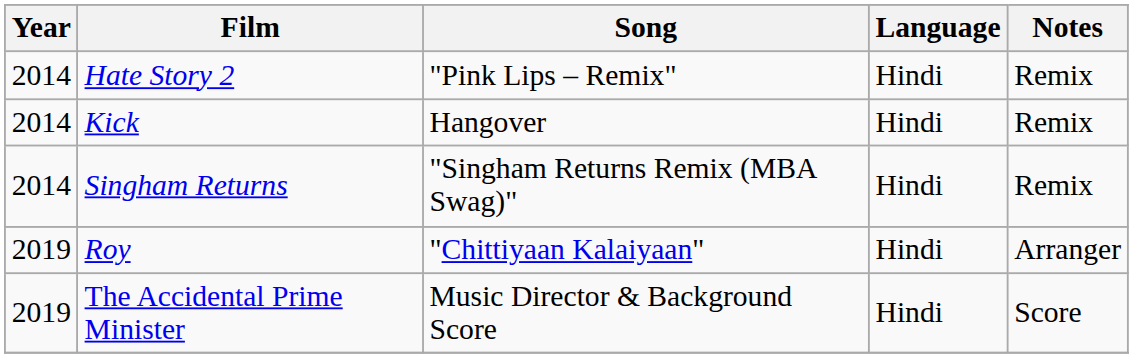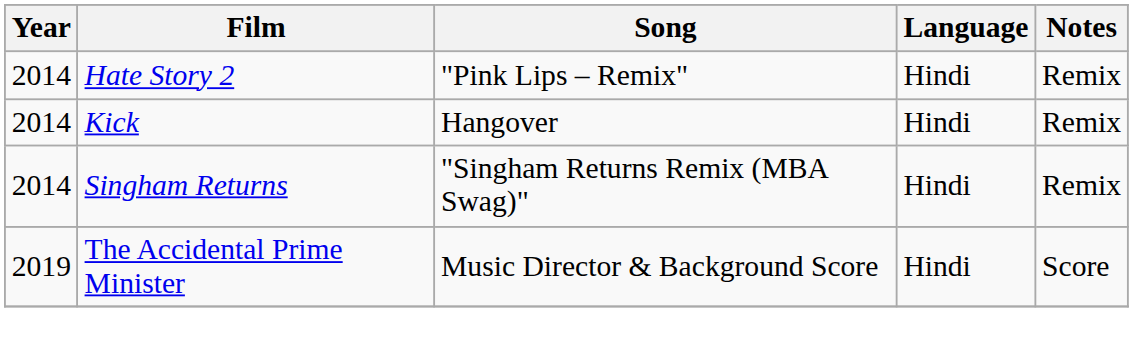- row: 2019 | Roy | "Chittiyaan Kalaiyaan" | Hindi | Arranger
